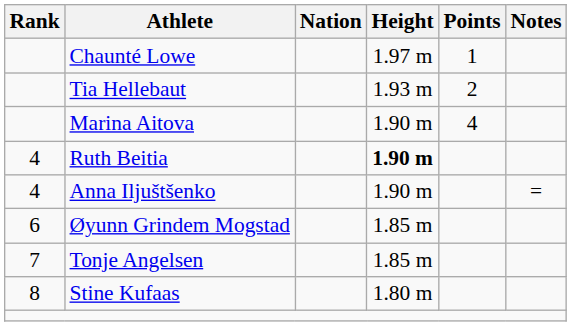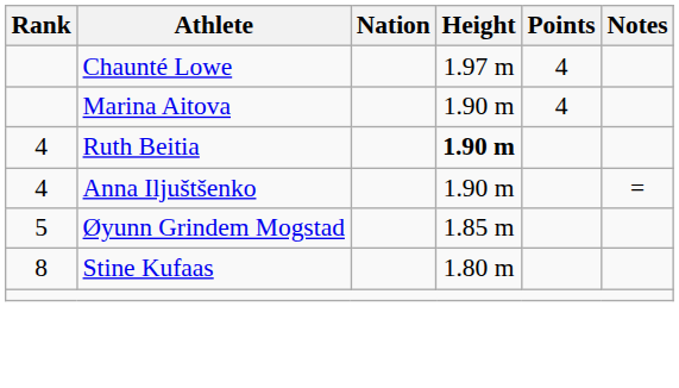Chaunté Lowe | Points: 1 -> 4
- row: Tia Hellebaut | 1.93 m | 2
Øyunn Grindem Mogstad | Rank: 6 -> 5
- row: 7 | Tonje Angelsen | 1.85 m
